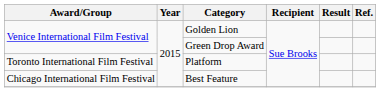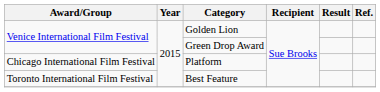Platform | Award/Group: Toronto International Film Festival -> Chicago International Film Festival
Best Feature | Award/Group: Chicago International Film Festival -> Toronto International Film Festival
